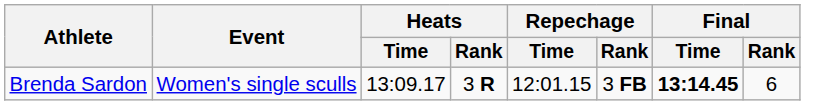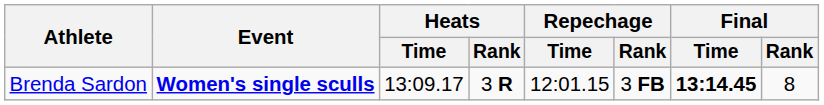Brenda Sardon | Event: normal -> bold
Brenda Sardon | Final / Rank: 6 -> 8
